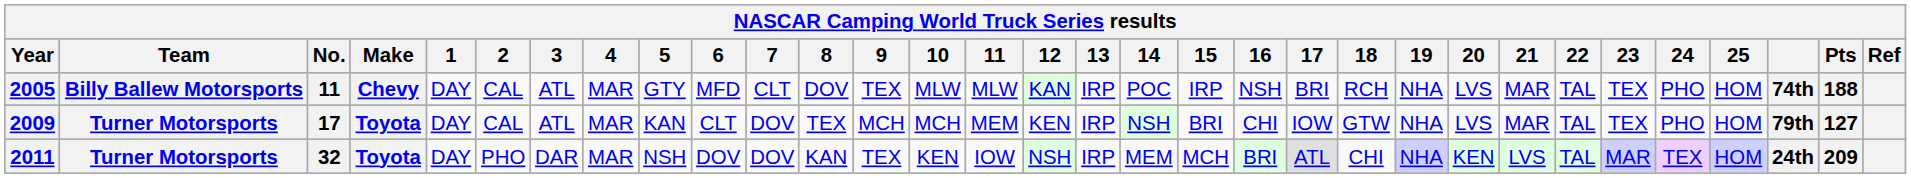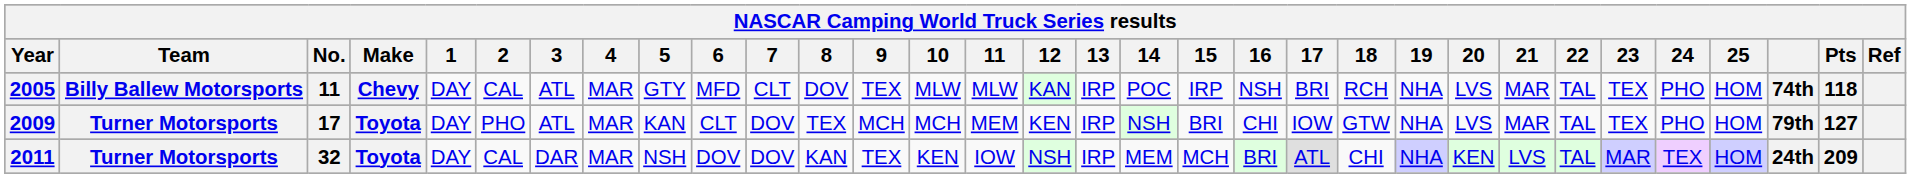2005 | Pts: 188 -> 118
2009 | 2: CAL -> PHO
2011 | 2: PHO -> CAL
